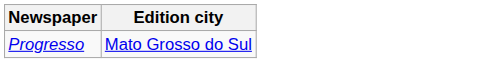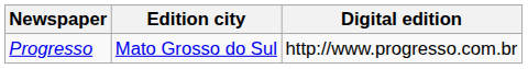+ column: Digital edition | http://www.progresso.com.br
